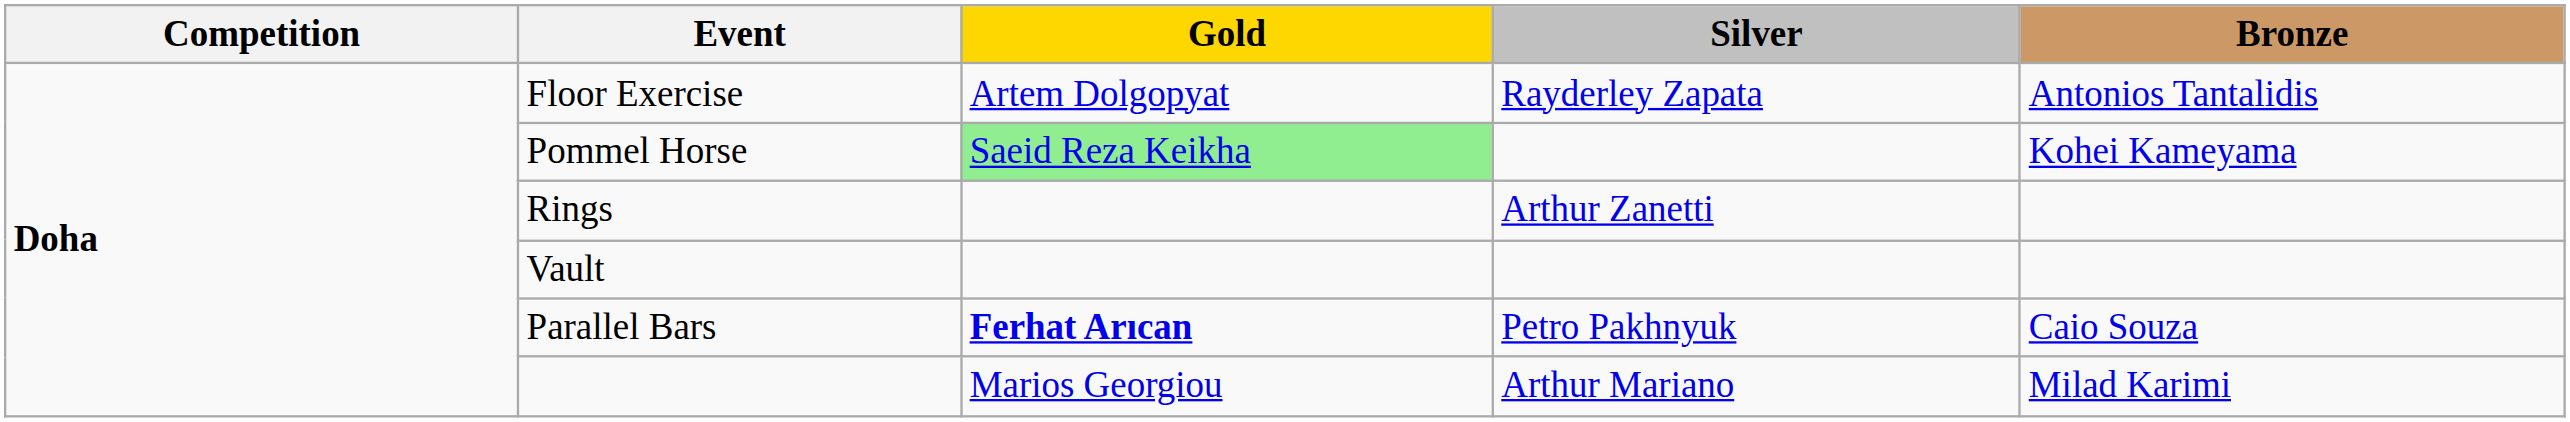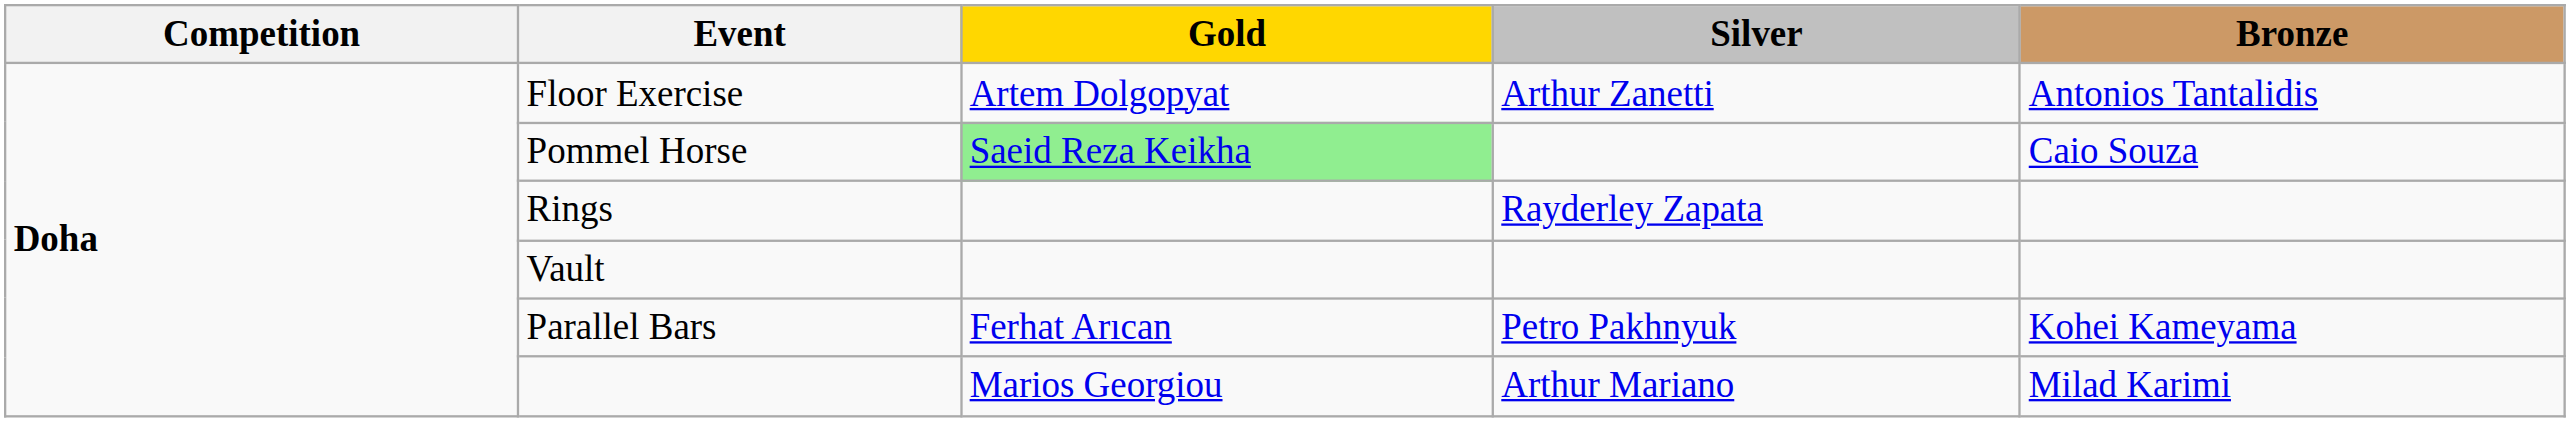Floor Exercise | Silver: Rayderley Zapata -> Arthur Zanetti
Pommel Horse | Bronze: Kohei Kameyama -> Caio Souza
Rings | Silver: Arthur Zanetti -> Rayderley Zapata
Parallel Bars | Gold: bold -> normal
Parallel Bars | Bronze: Caio Souza -> Kohei Kameyama
